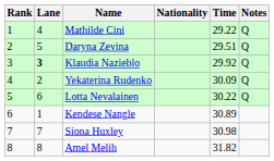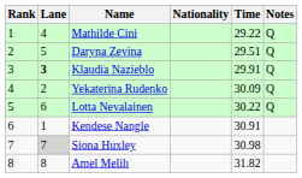Klaudia Nazieblo | Time: 29.92 -> 29.91
Kendese Nangle | Time: 30.89 -> 30.91
Siona Huxley | Lane: no background -> lightgrey background
